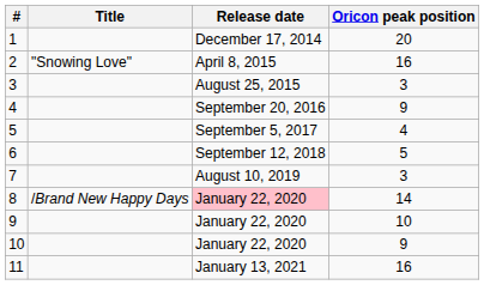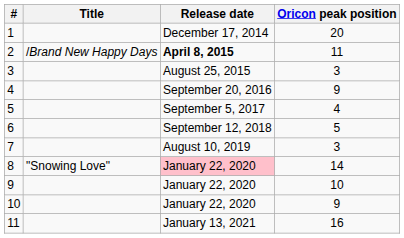2 | Title: "Snowing Love" -> /Brand New Happy Days
2 | Release date: normal -> bold
2 | Oricon peak position: 16 -> 11
8 | Title: /Brand New Happy Days -> "Snowing Love"
